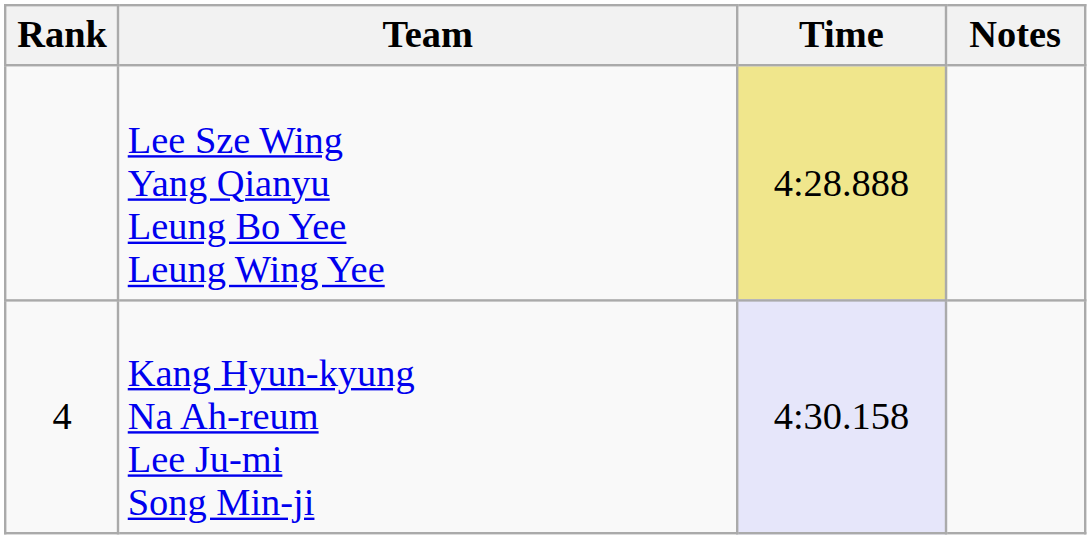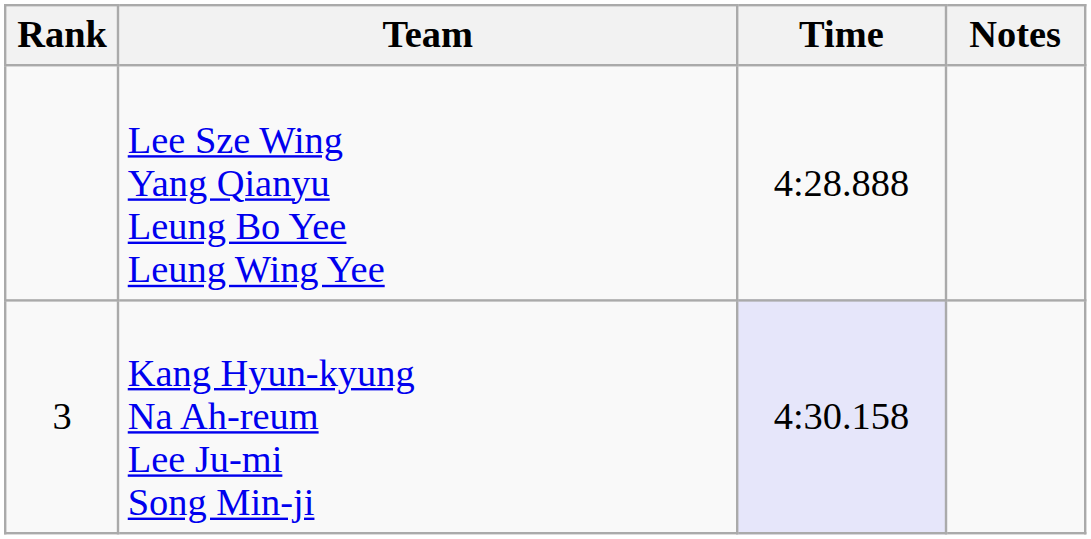Lee Sze Wing Yang Qianyu Leung Bo Yee Leung Wing Yee | Time: khaki background -> no background
Kang Hyun-kyung Na Ah-reum Lee Ju-mi Song Min-ji | Rank: 4 -> 3
